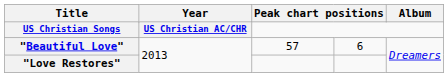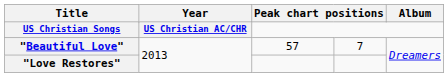"Beautiful Love" | column 4: 6 -> 7
